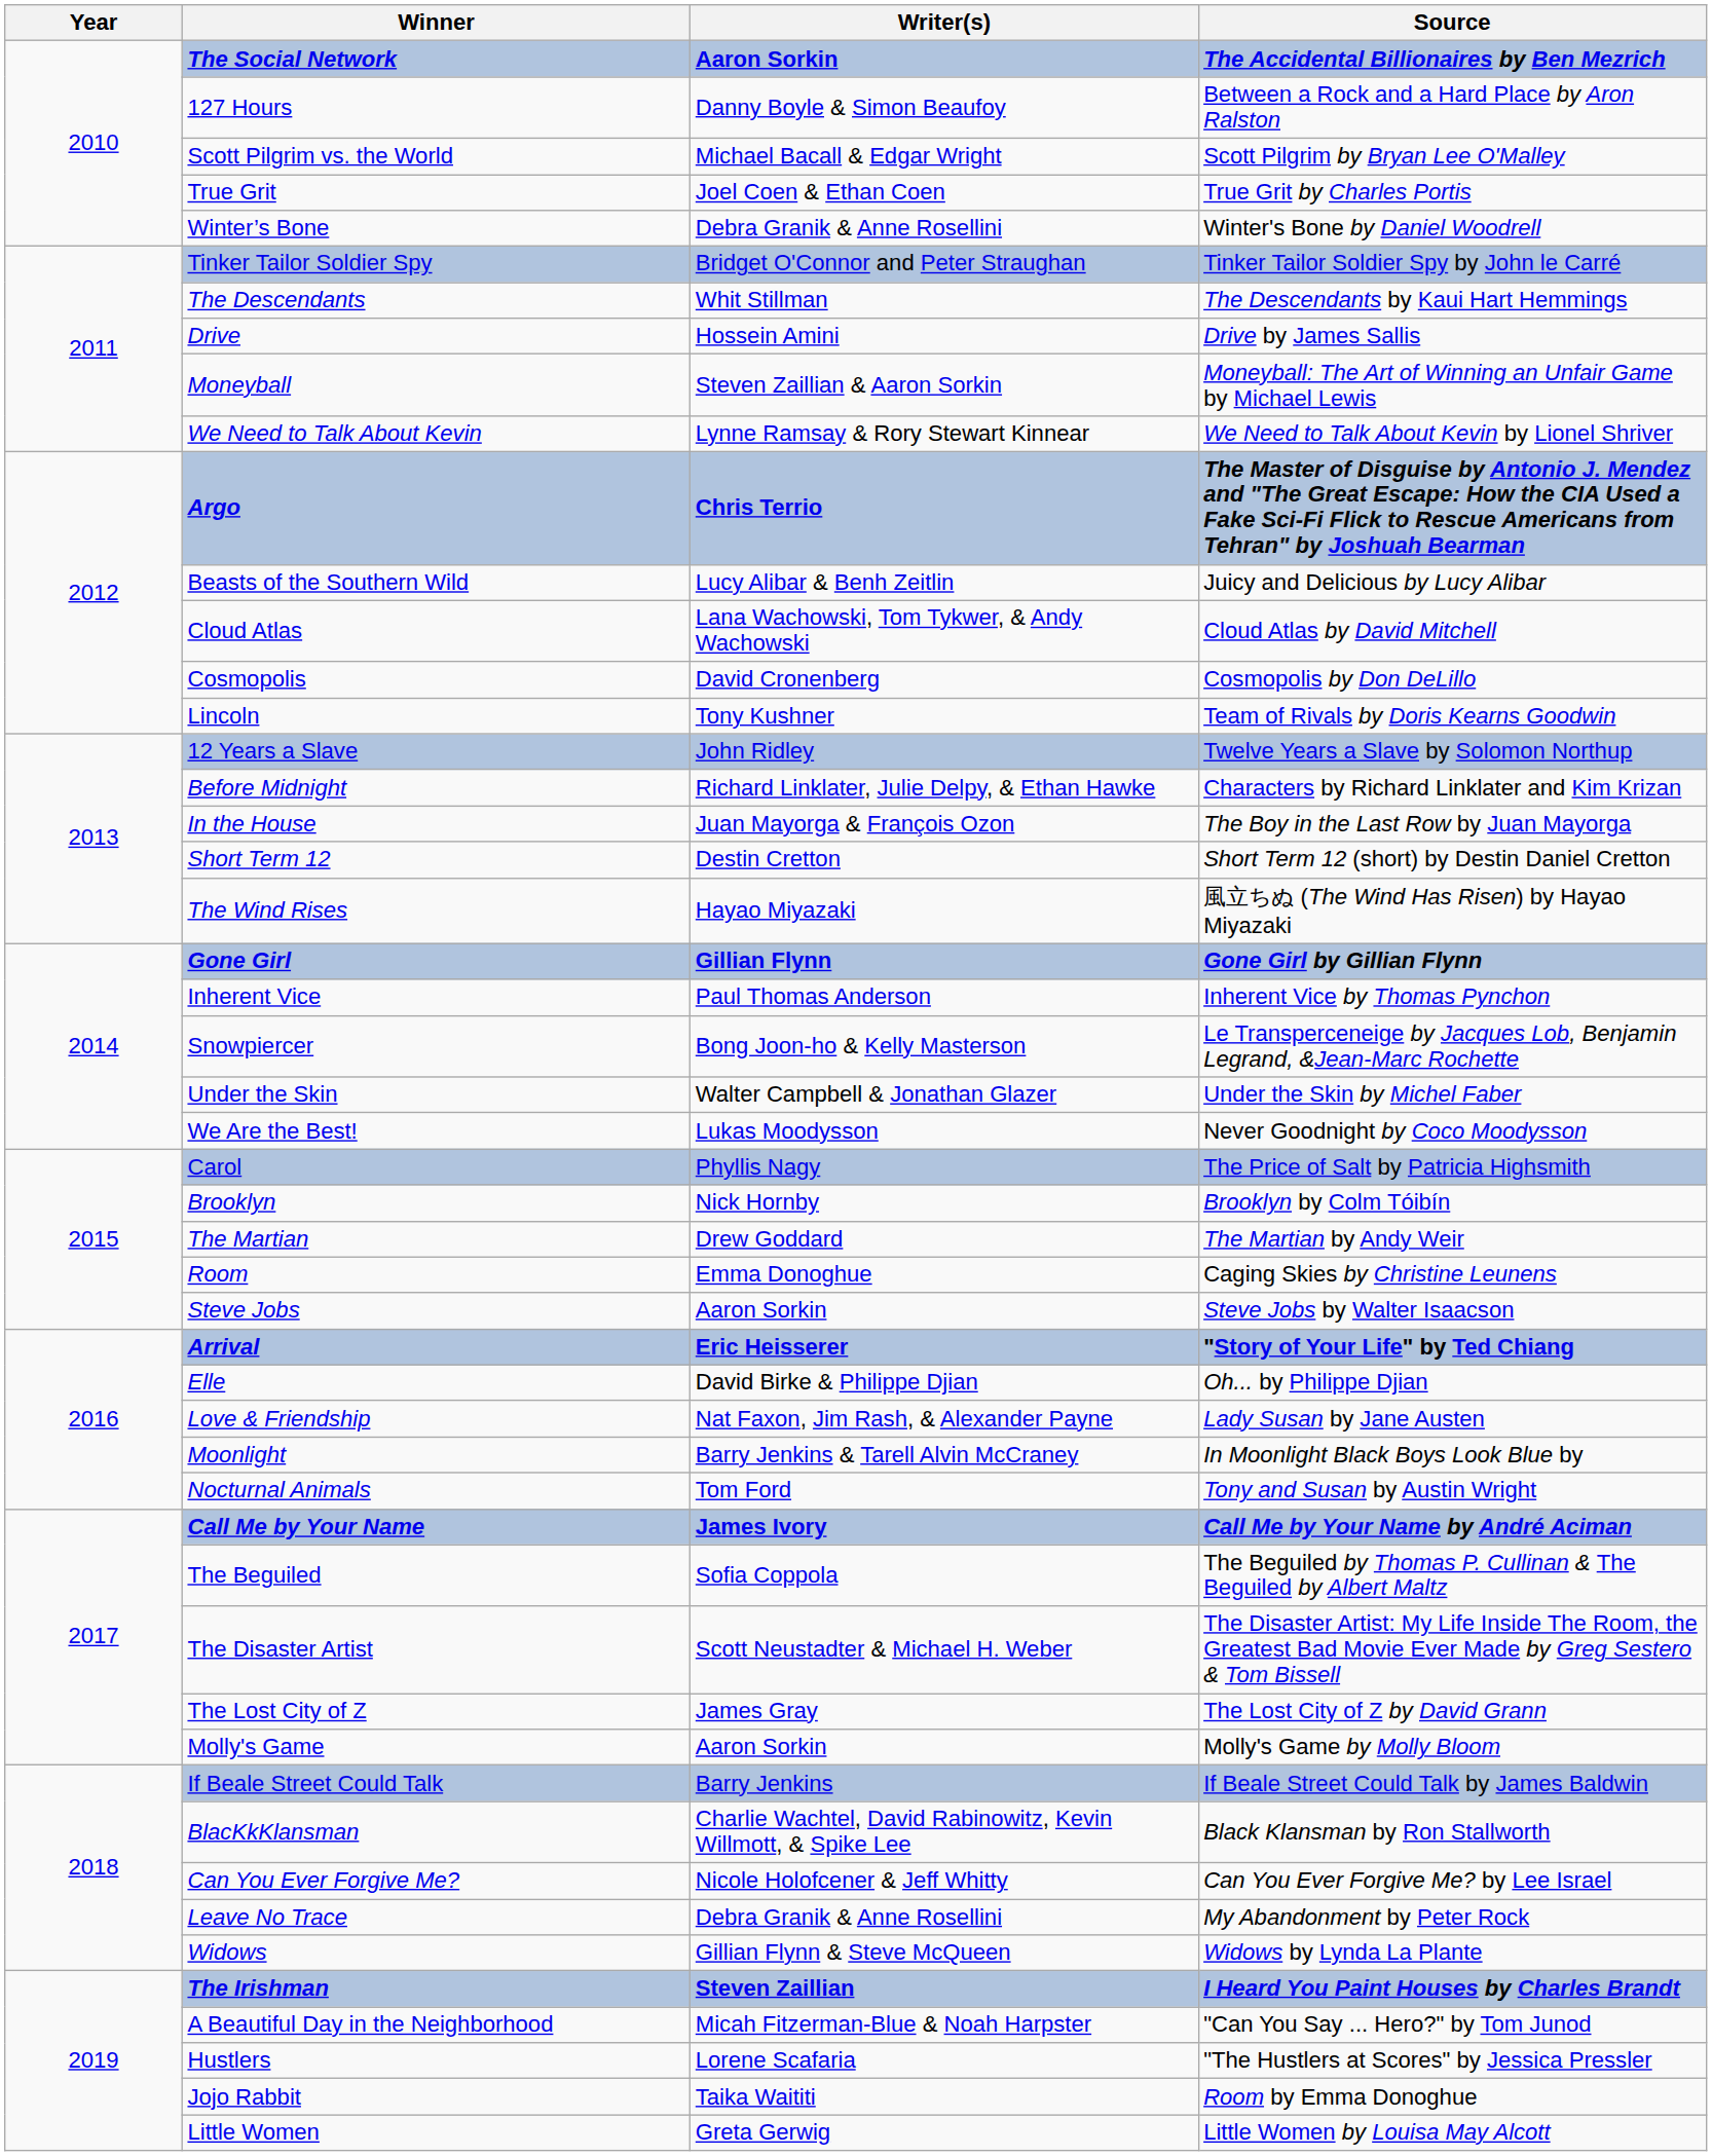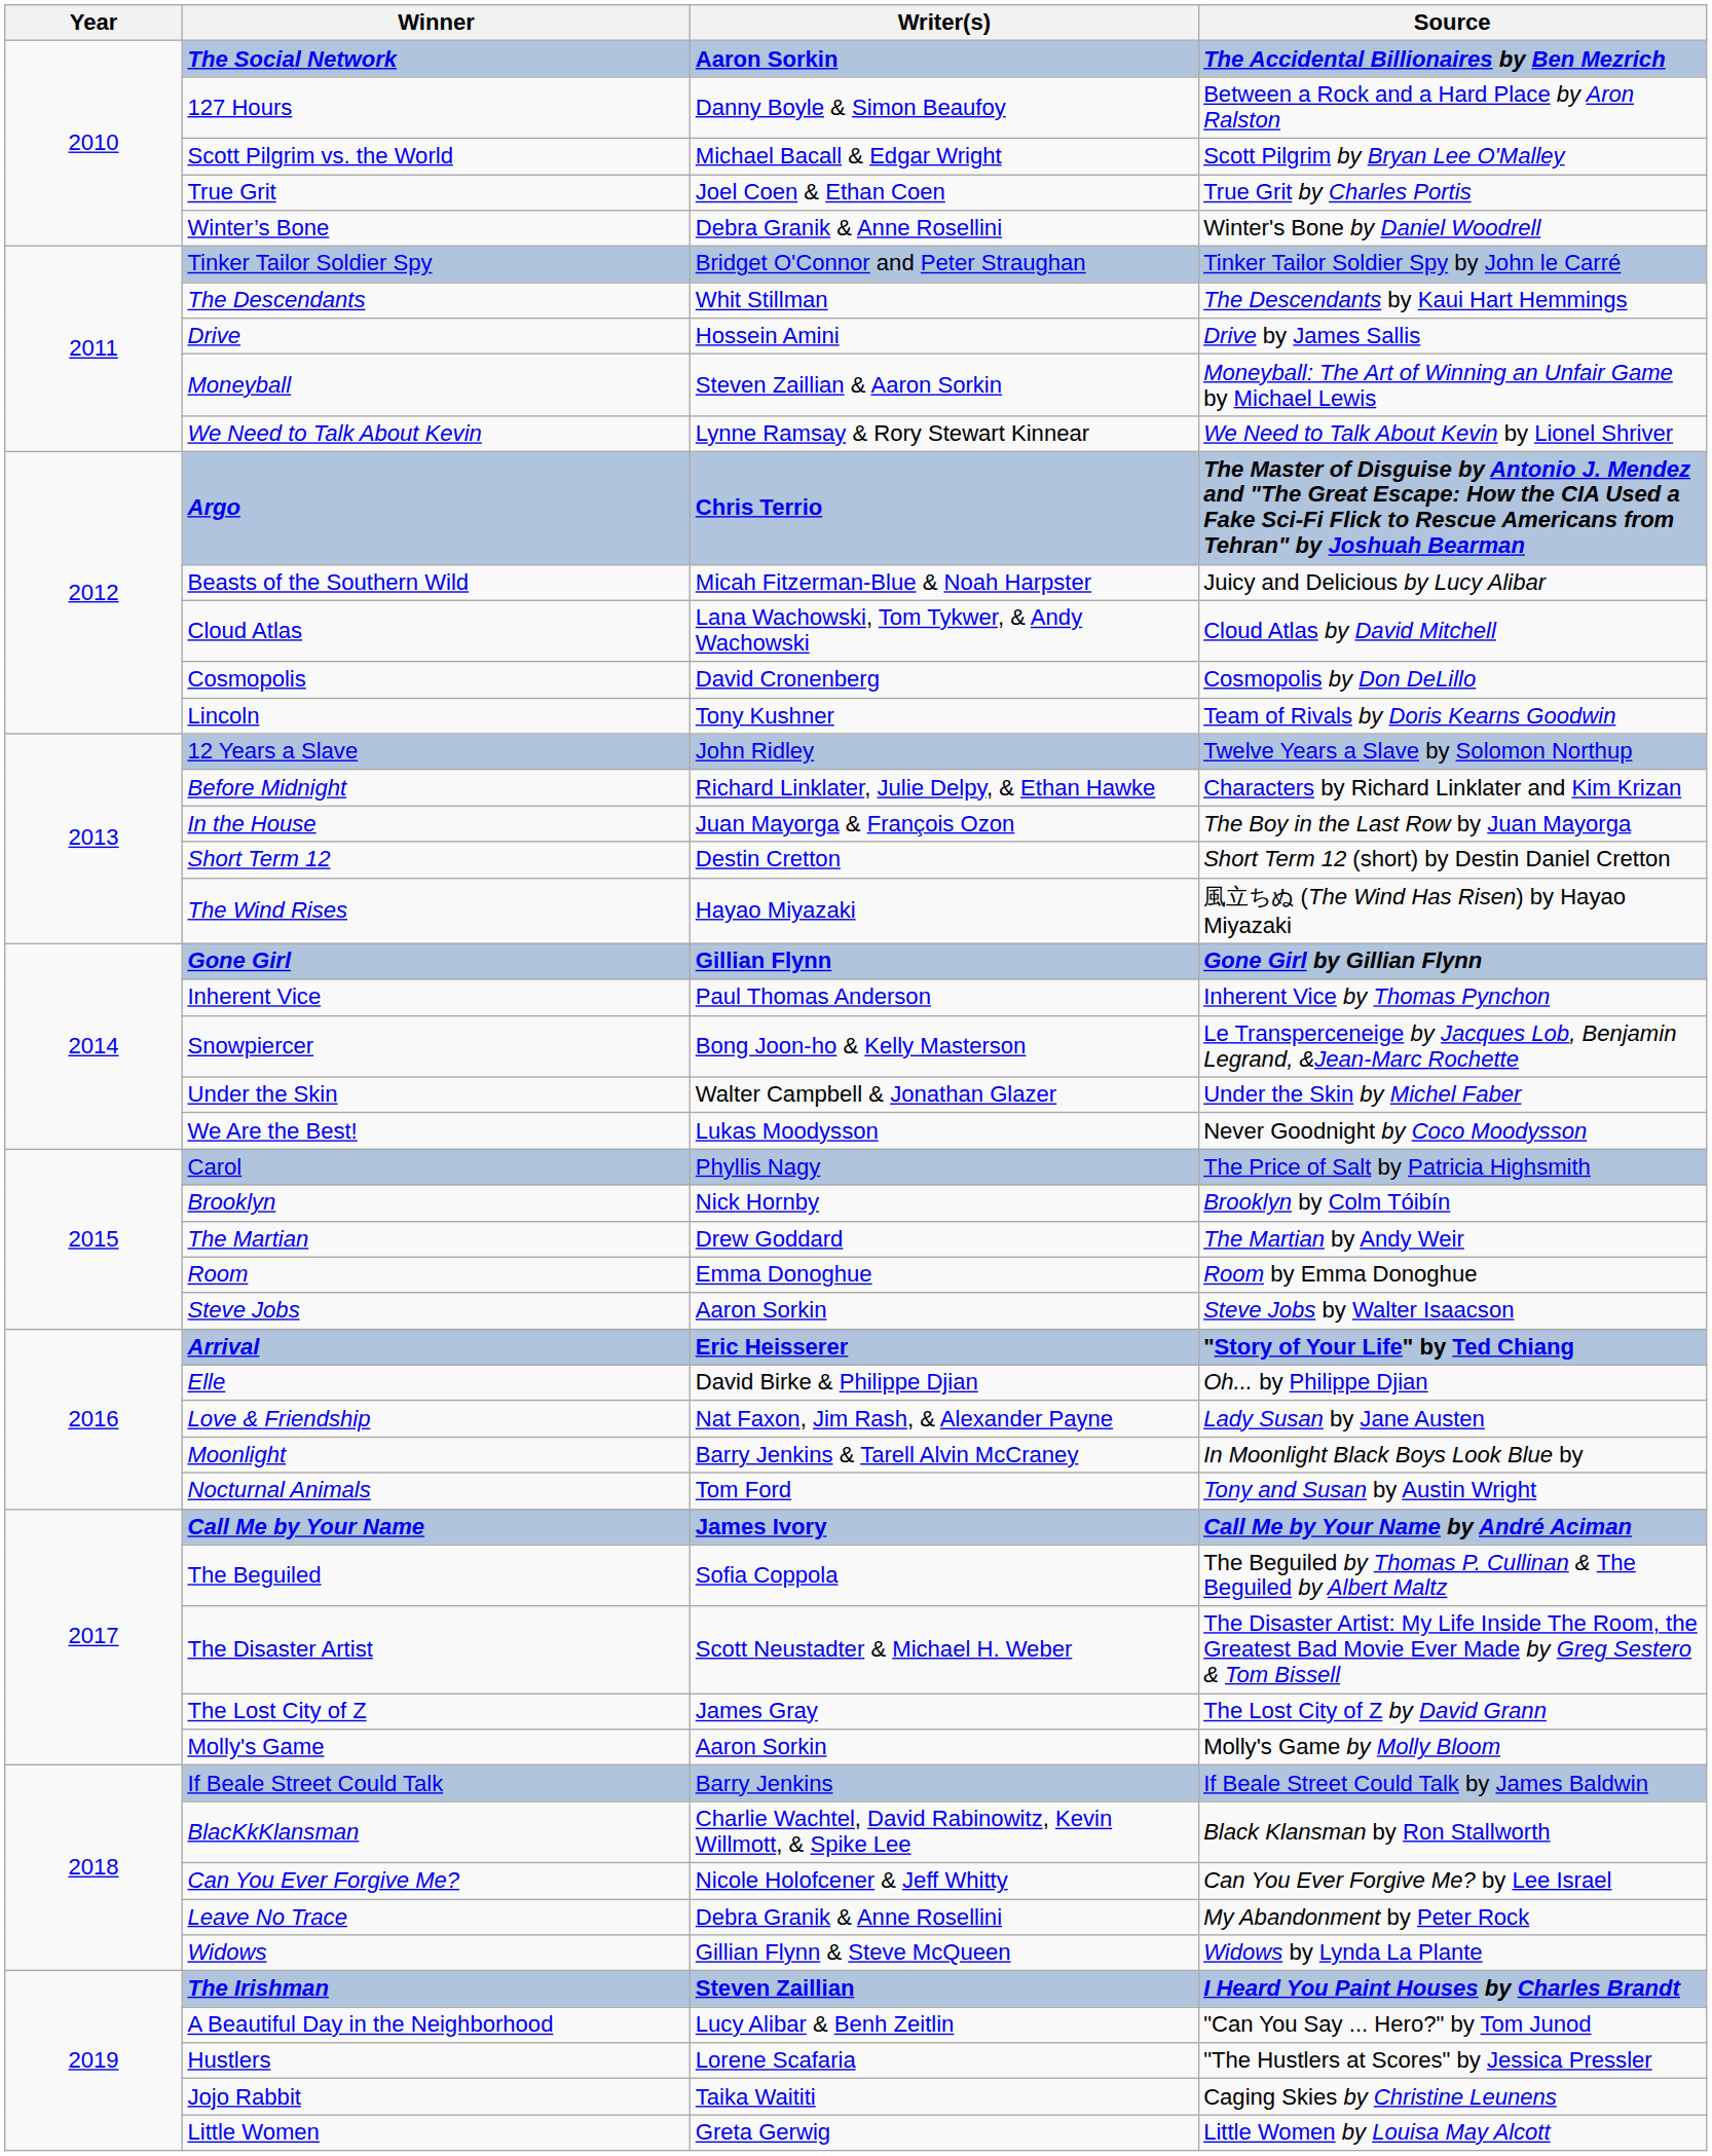Beasts of the Southern Wild | Writer(s): Lucy Alibar & Benh Zeitlin -> Micah Fitzerman-Blue & Noah Harpster
Room | Source: Caging Skies by Christine Leunens -> Room by Emma Donoghue
A Beautiful Day in the Neighborhood | Writer(s): Micah Fitzerman-Blue & Noah Harpster -> Lucy Alibar & Benh Zeitlin
Jojo Rabbit | Source: Room by Emma Donoghue -> Caging Skies by Christine Leunens
